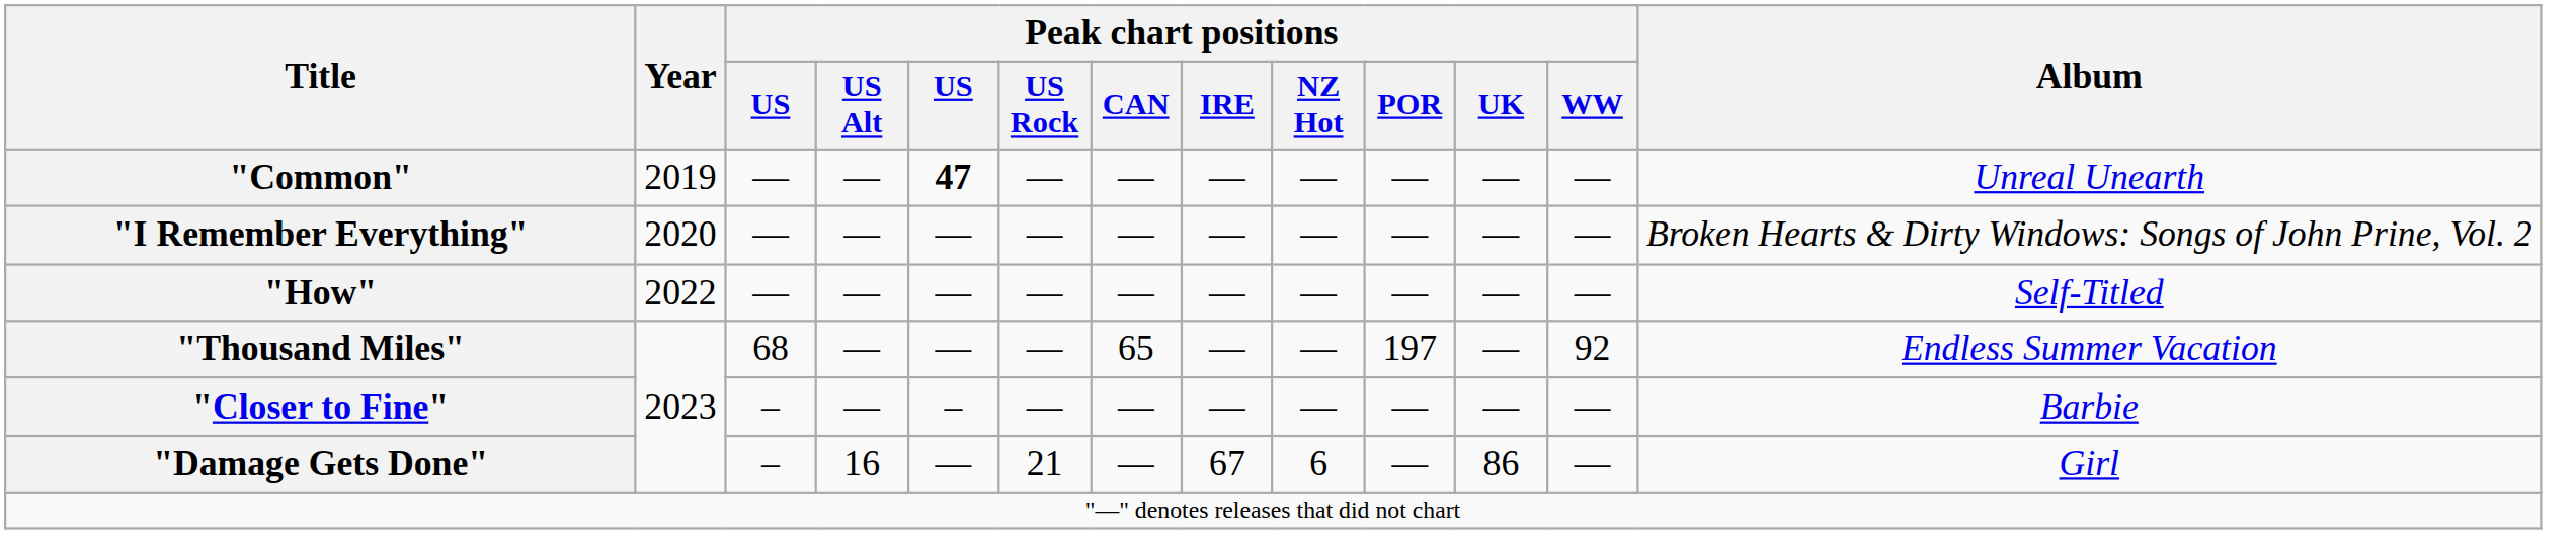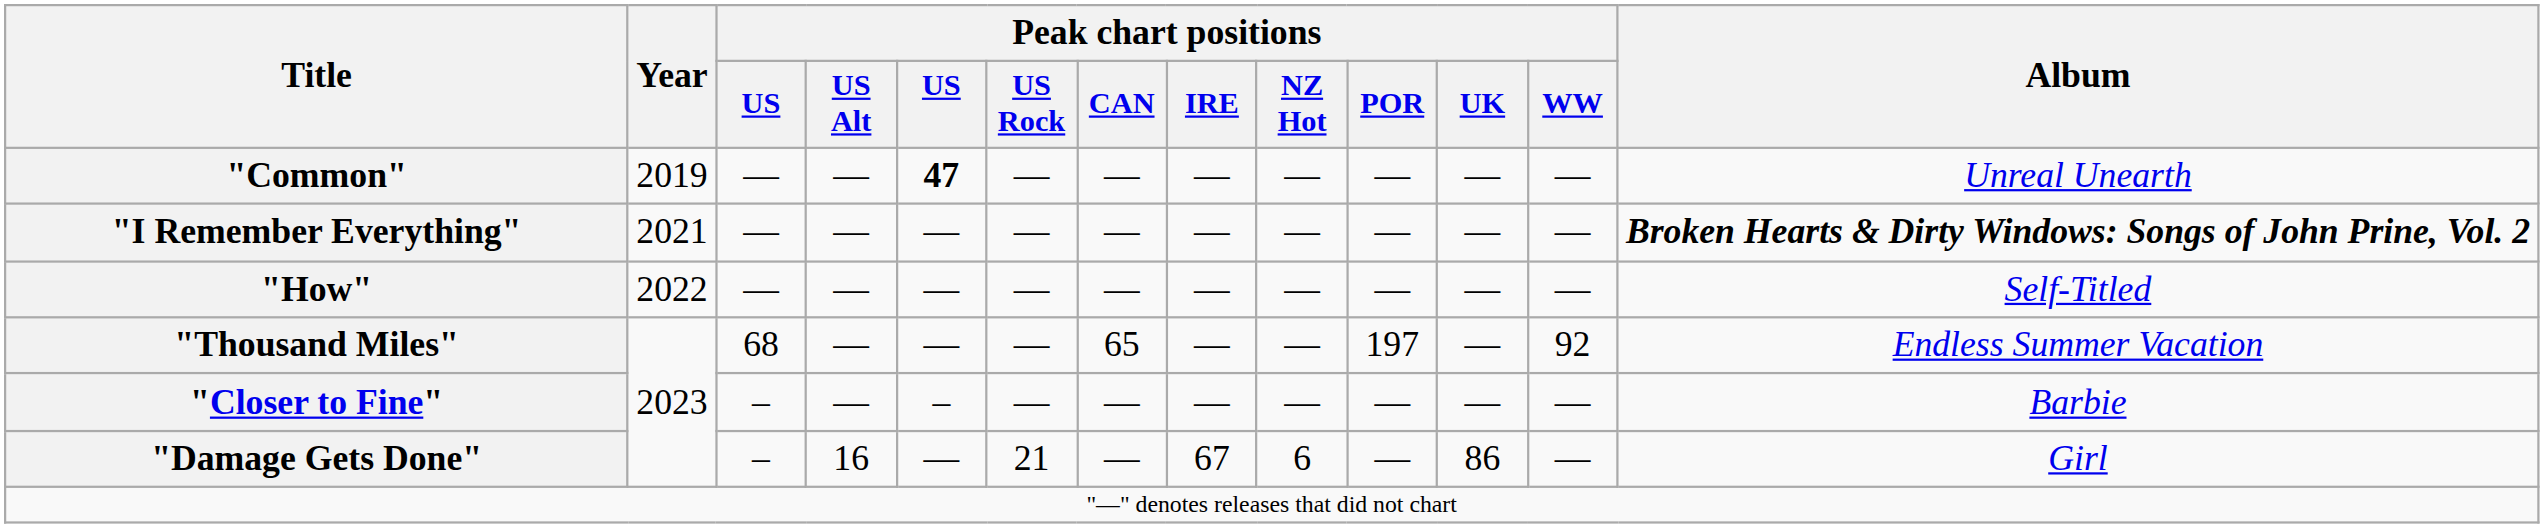"I Remember Everything" | Year: 2020 -> 2021
"I Remember Everything" | Album: normal -> bold
